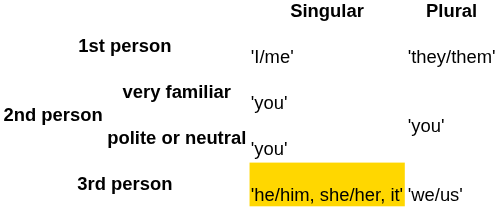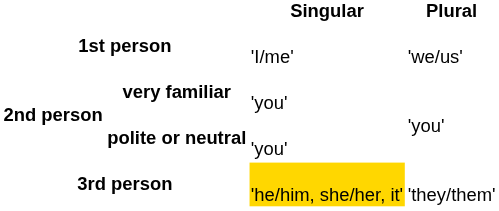1st person | Plural: 'they/them' -> 'we/us'
3rd person | Plural: 'we/us' -> 'they/them'
